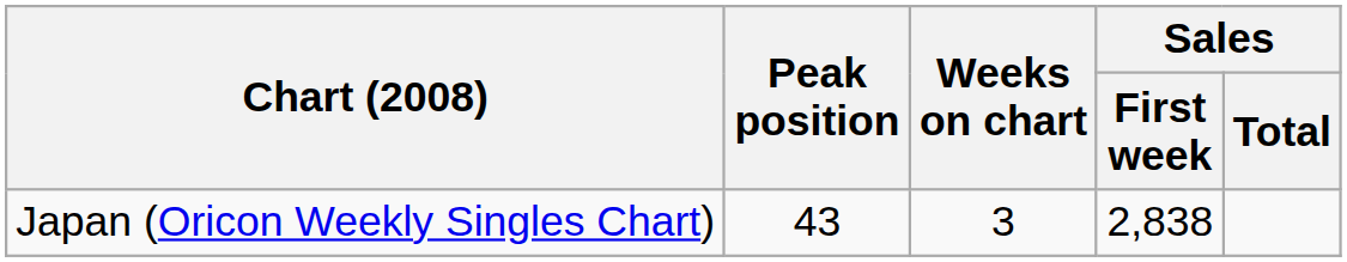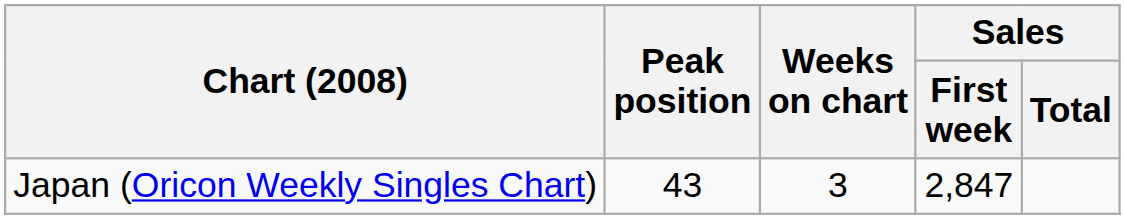Japan (Oricon Weekly Singles Chart) | Sales / First week: 2,838 -> 2,847
